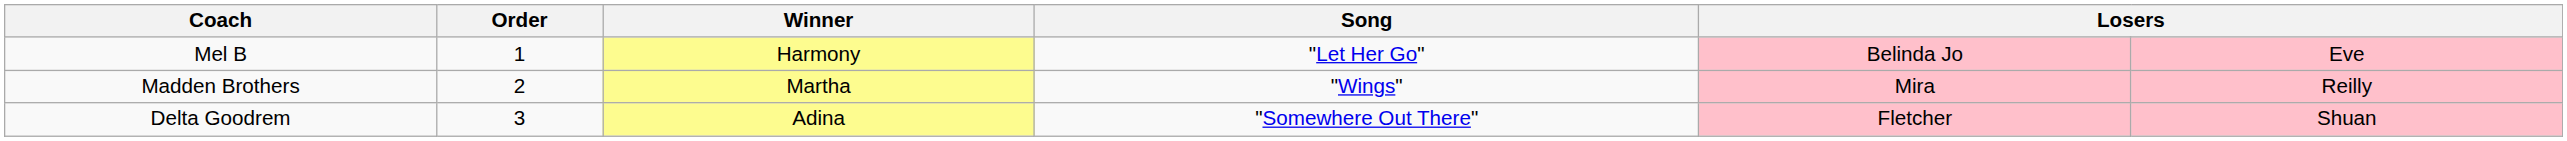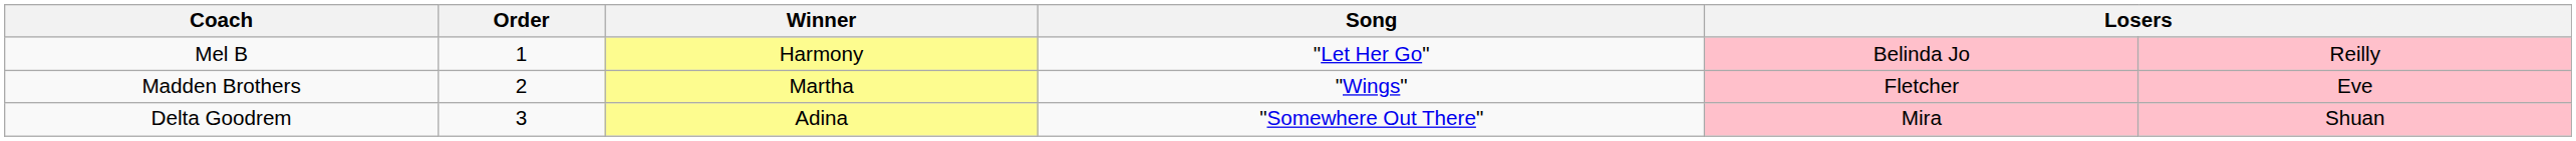Mel B | column 6: Eve -> Reilly
Madden Brothers | column 5: Mira -> Fletcher
Madden Brothers | column 6: Reilly -> Eve
Delta Goodrem | column 5: Fletcher -> Mira
